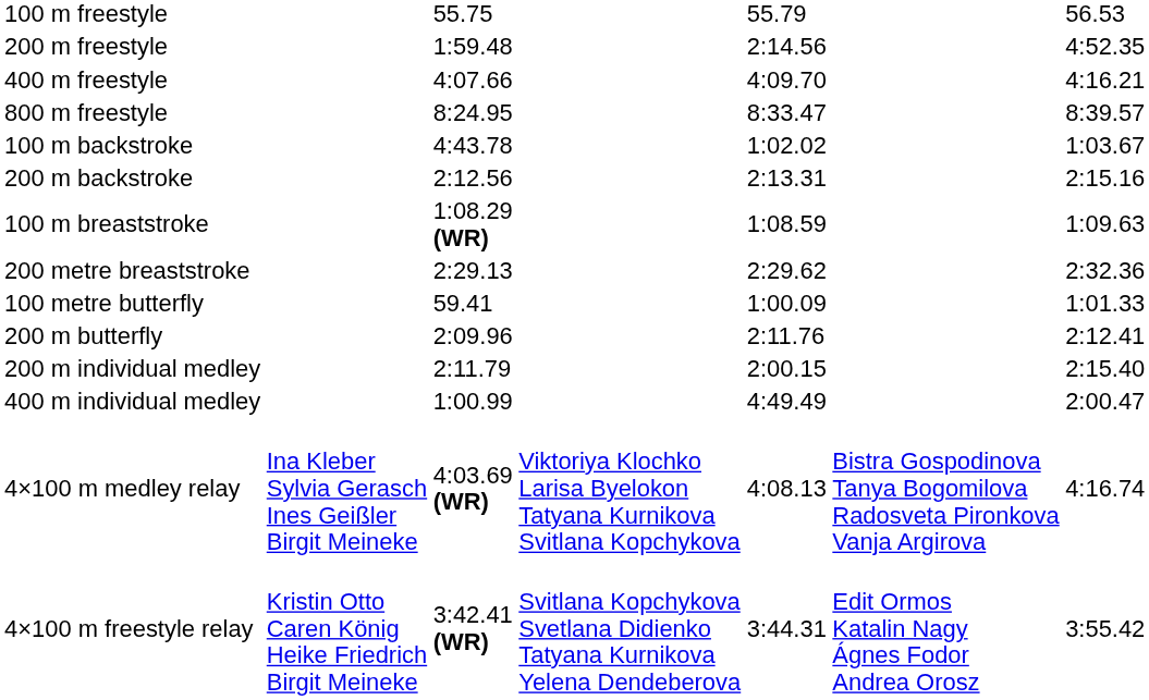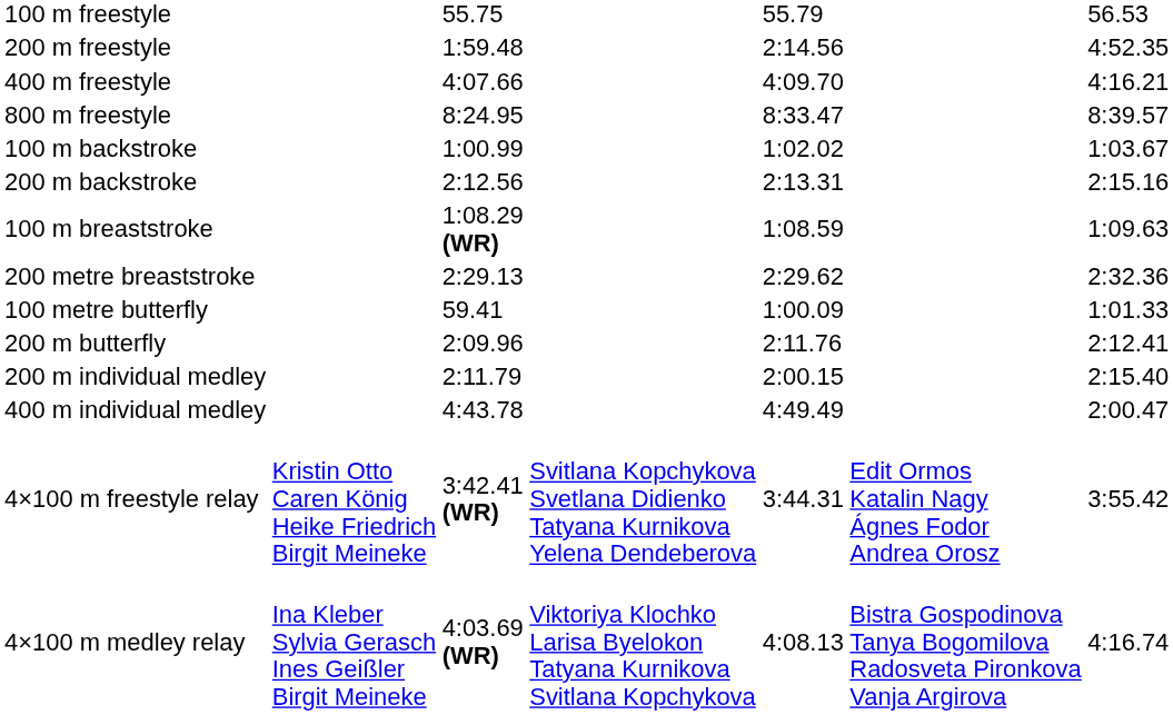100 m backstroke | column 3: 4:43.78 -> 1:00.99
400 m individual medley | column 3: 1:00.99 -> 4:43.78
rows swapped: 4×100 m freestyle relay <-> 4×100 m medley relay
